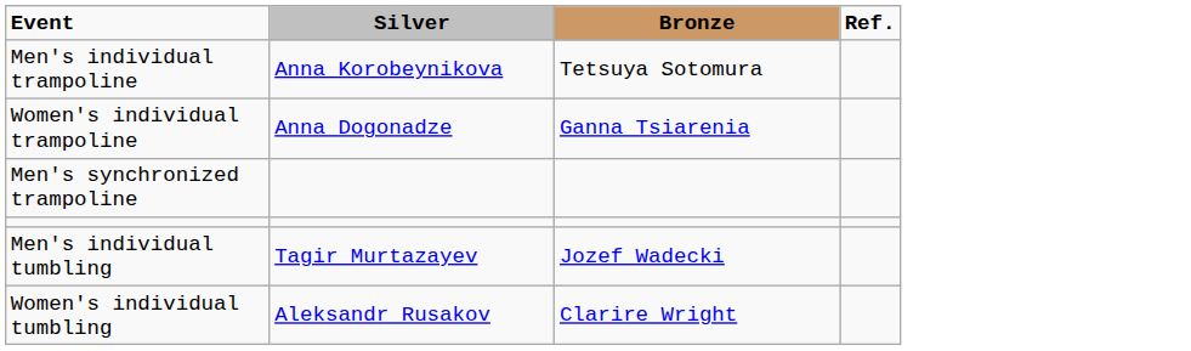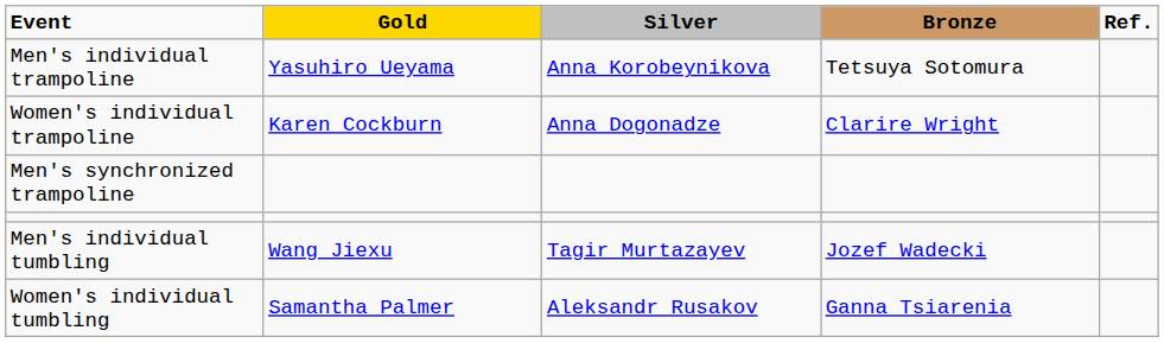+ column: Gold | Yasuhiro Ueyama | Karen Cockburn | Wang Jiexu | Samantha Palmer
Women's individual trampoline | Bronze: Ganna Tsiarenia -> Clarire Wright
Women's individual tumbling | Bronze: Clarire Wright -> Ganna Tsiarenia
